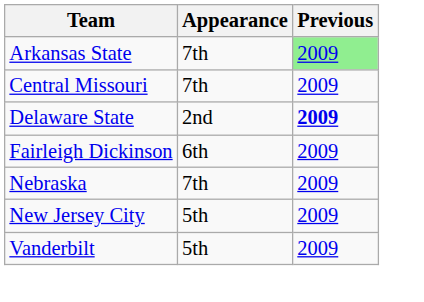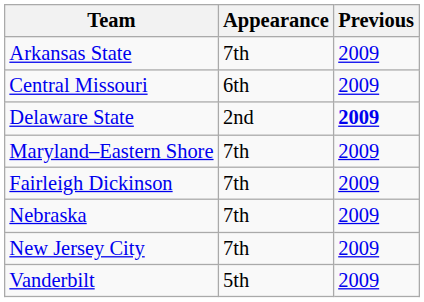Arkansas State | Previous: lightgreen background -> no background
Central Missouri | Appearance: 7th -> 6th
+ row: Maryland–Eastern Shore | 7th | 2009
Fairleigh Dickinson | Appearance: 6th -> 7th
New Jersey City | Appearance: 5th -> 7th
